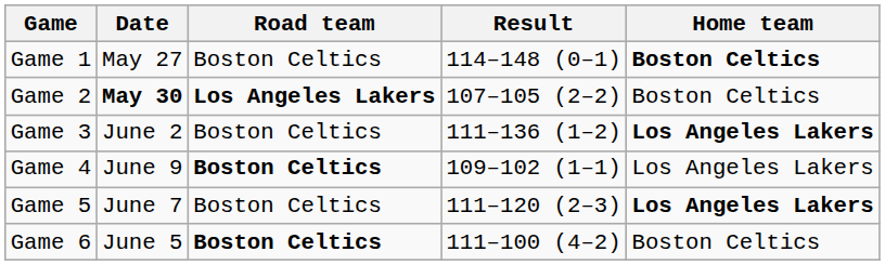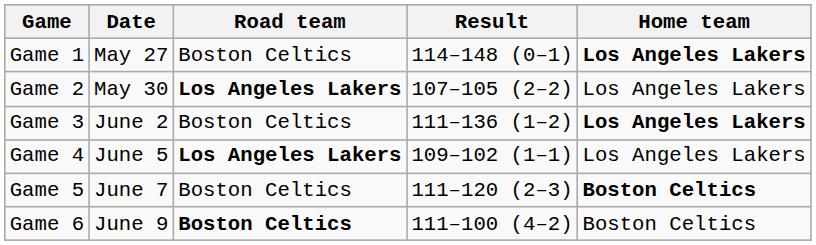Game 1 | Home team: Boston Celtics -> Los Angeles Lakers
Game 2 | Date: bold -> normal
Game 2 | Home team: Boston Celtics -> Los Angeles Lakers
Game 4 | Date: June 9 -> June 5
Game 4 | Road team: Boston Celtics -> Los Angeles Lakers
Game 5 | Home team: Los Angeles Lakers -> Boston Celtics
Game 6 | Date: June 5 -> June 9
